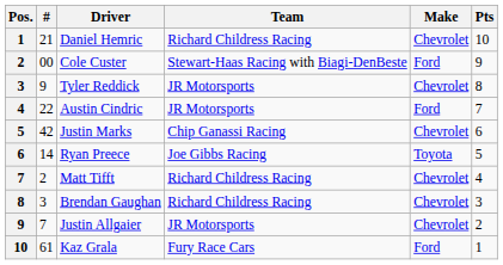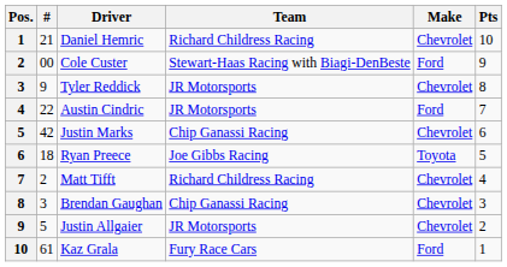Ryan Preece | #: 14 -> 18
Brendan Gaughan | Team: Richard Childress Racing -> Chip Ganassi Racing
Justin Allgaier | #: 7 -> 5
